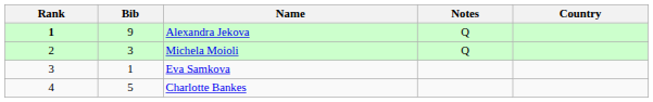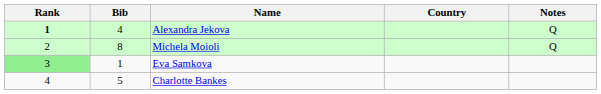columns swapped: Country <-> Notes
Alexandra Jekova | Bib: 9 -> 4
Michela Moioli | Bib: 3 -> 8
Eva Samkova | Rank: no background -> lightgreen background
